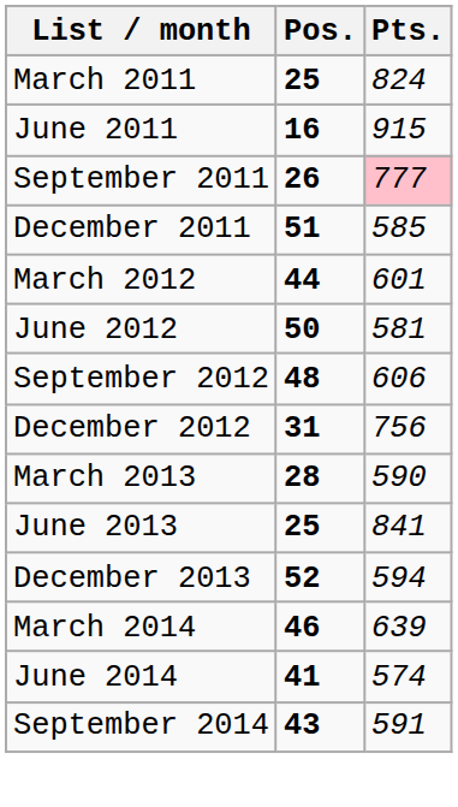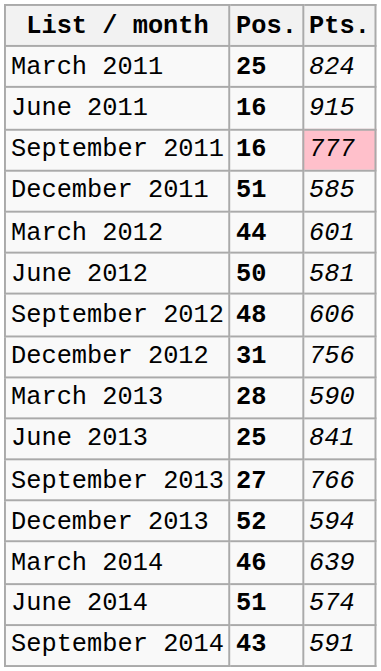September 2011 | Pos.: 26 -> 16
+ row: September 2013 | 27 | 766
June 2014 | Pos.: 41 -> 51
